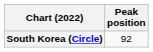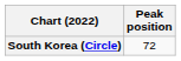South Korea (Circle) | Peak position: 92 -> 72
